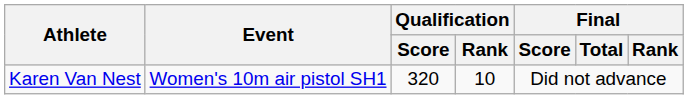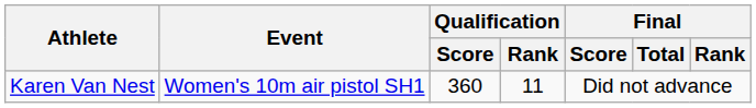Karen Van Nest | Qualification / Score: 320 -> 360
Karen Van Nest | Qualification / Rank: 10 -> 11
